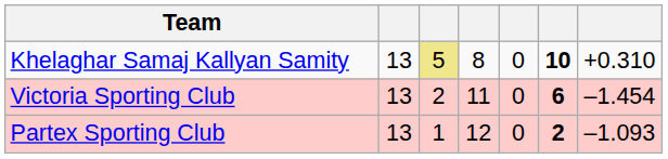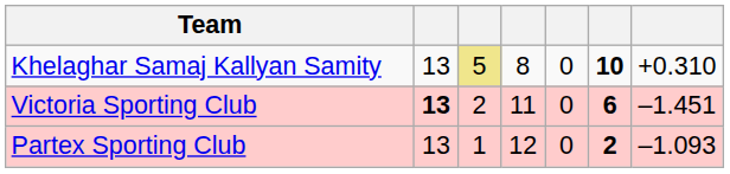Victoria Sporting Club | column 2: normal -> bold
Victoria Sporting Club | column 7: –1.454 -> –1.451
